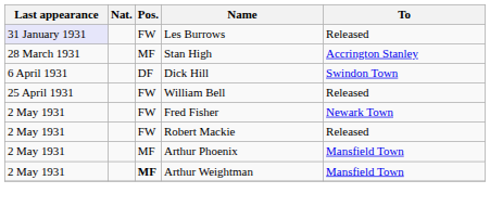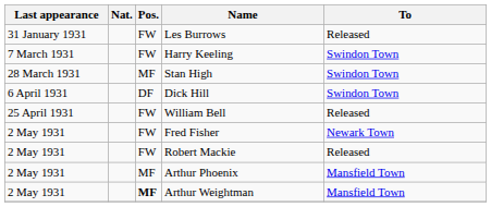Les Burrows | Last appearance: lavender background -> no background
+ row: 7 March 1931 | FW | Harry Keeling | Swindon Town
Stan High | To: Accrington Stanley -> Swindon Town
